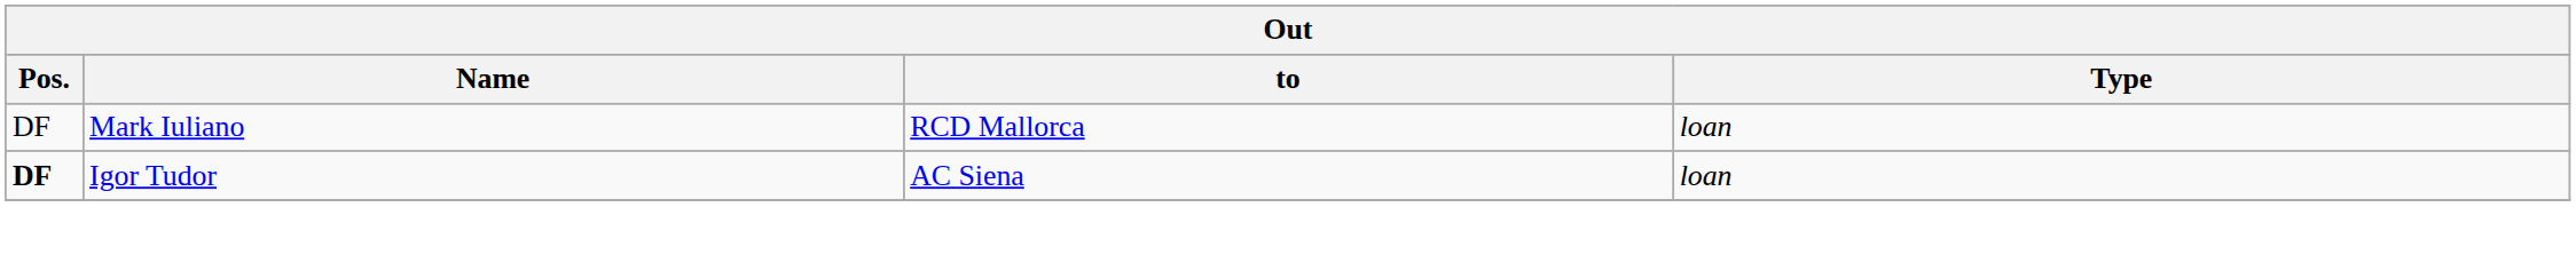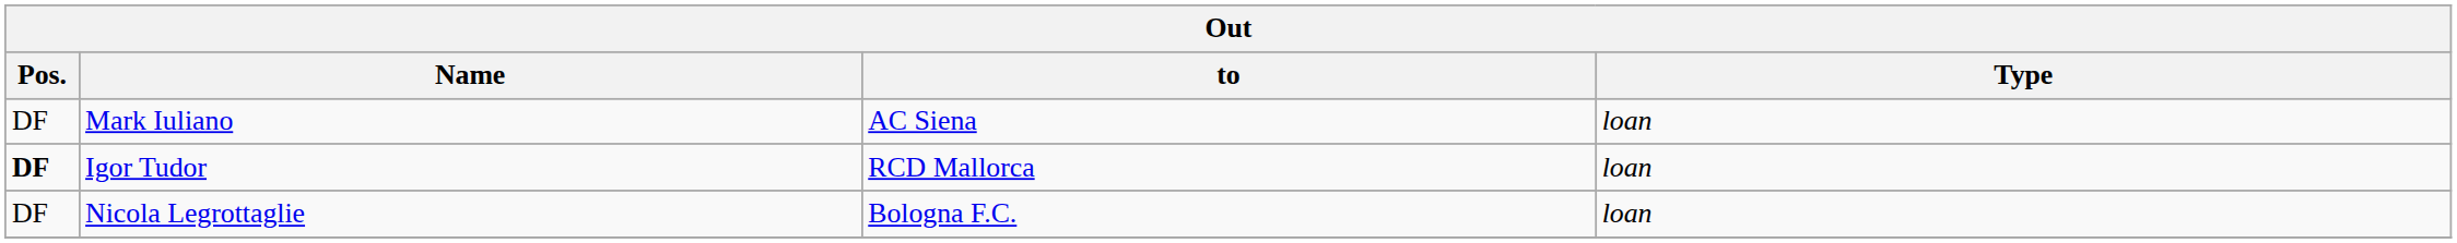Mark Iuliano | to: RCD Mallorca -> AC Siena
Igor Tudor | to: AC Siena -> RCD Mallorca
+ row: DF | Nicola Legrottaglie | Bologna F.C. | loan
